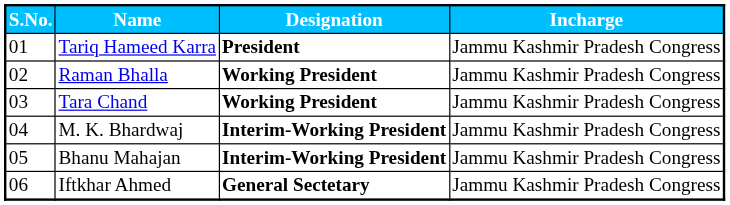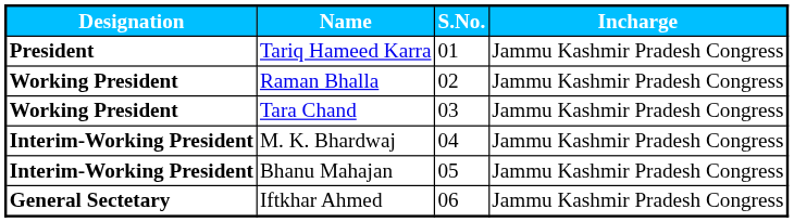columns swapped: S.No. <-> Designation
